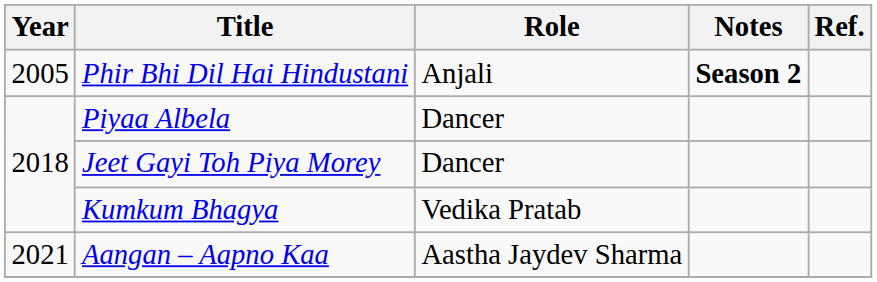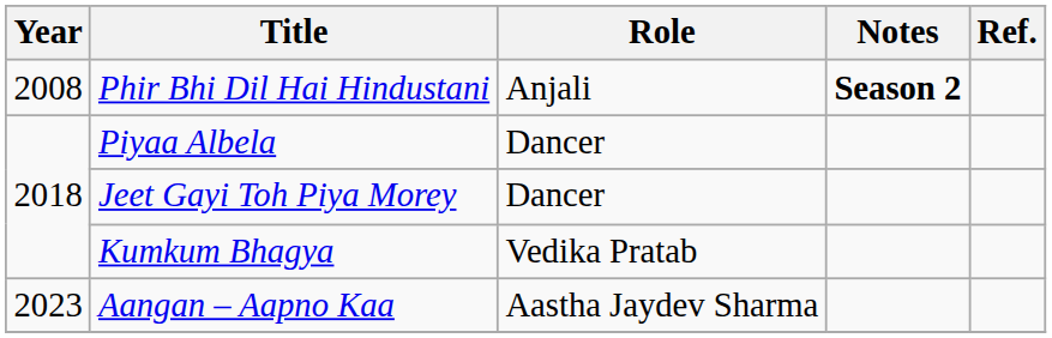Phir Bhi Dil Hai Hindustani | Year: 2005 -> 2008
Aangan – Aapno Kaa | Year: 2021 -> 2023
